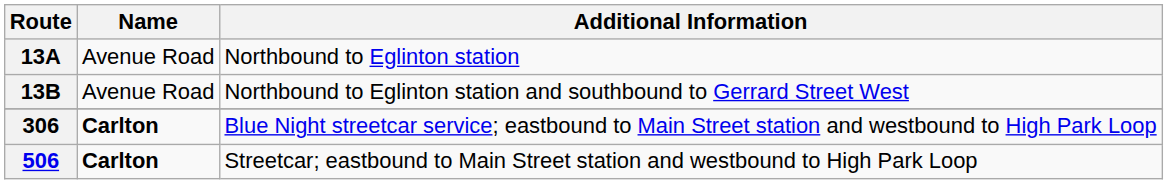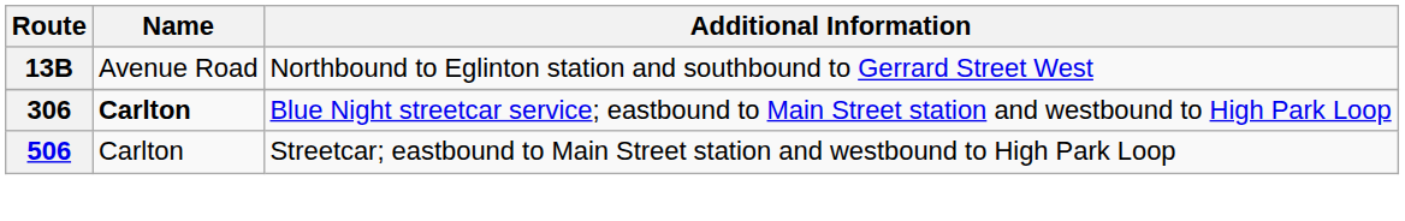- row: 13A | Avenue Road | Northbound to Eglinton station
506 | Name: bold -> normal
